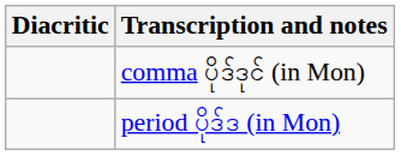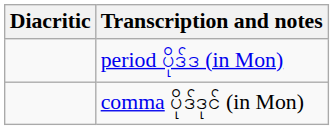rows swapped: comma ပိုဒ်ဒုင် (in Mon) <-> period ပိုဒ်ဒ (in Mon)
